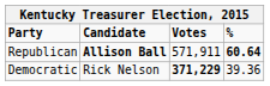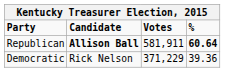Republican | Votes: 571,911 -> 581,911
Democratic | Votes: bold -> normal
